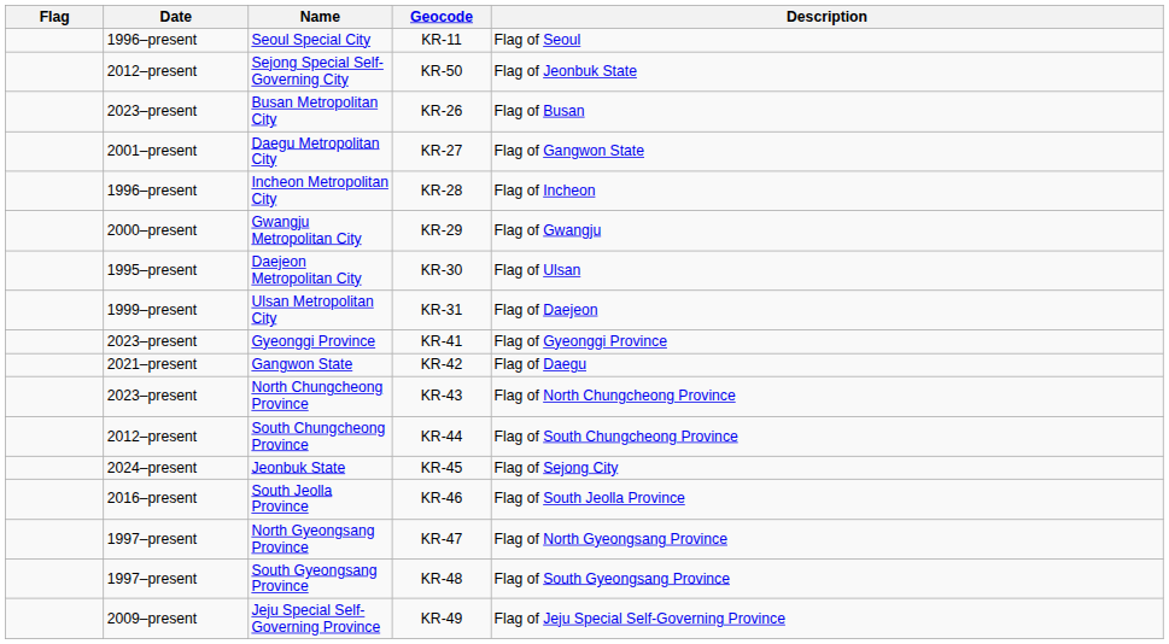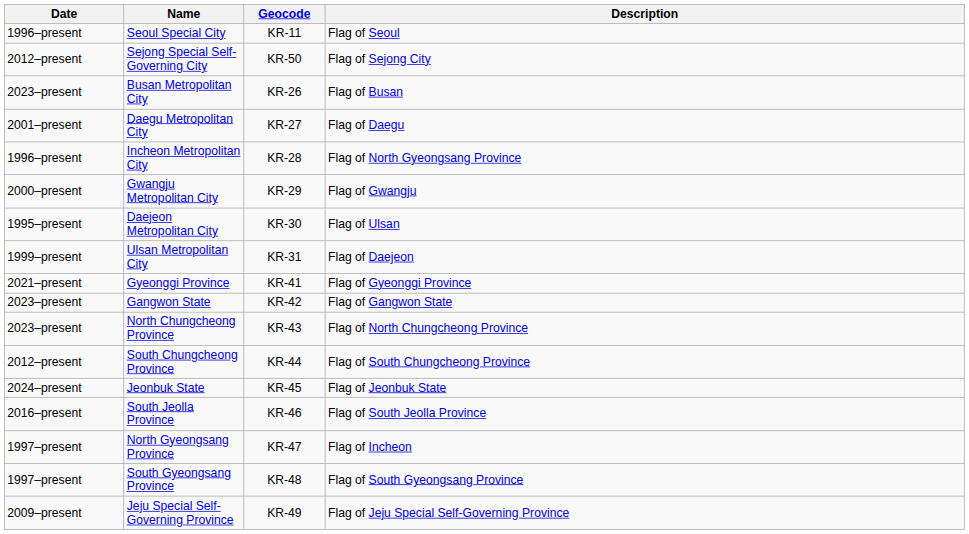- column: Flag
Sejong Special Self-Governing City | Description: Flag of Jeonbuk State -> Flag of Sejong City
Daegu Metropolitan City | Description: Flag of Gangwon State -> Flag of Daegu
Incheon Metropolitan City | Description: Flag of Incheon -> Flag of North Gyeongsang Province
Gyeonggi Province | Date: 2023–present -> 2021–present
Gangwon State | Date: 2021–present -> 2023–present
Gangwon State | Description: Flag of Daegu -> Flag of Gangwon State
Jeonbuk State | Description: Flag of Sejong City -> Flag of Jeonbuk State
North Gyeongsang Province | Description: Flag of North Gyeongsang Province -> Flag of Incheon
